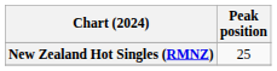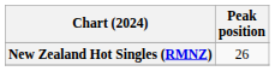New Zealand Hot Singles (RMNZ) | Peak position: 25 -> 26
